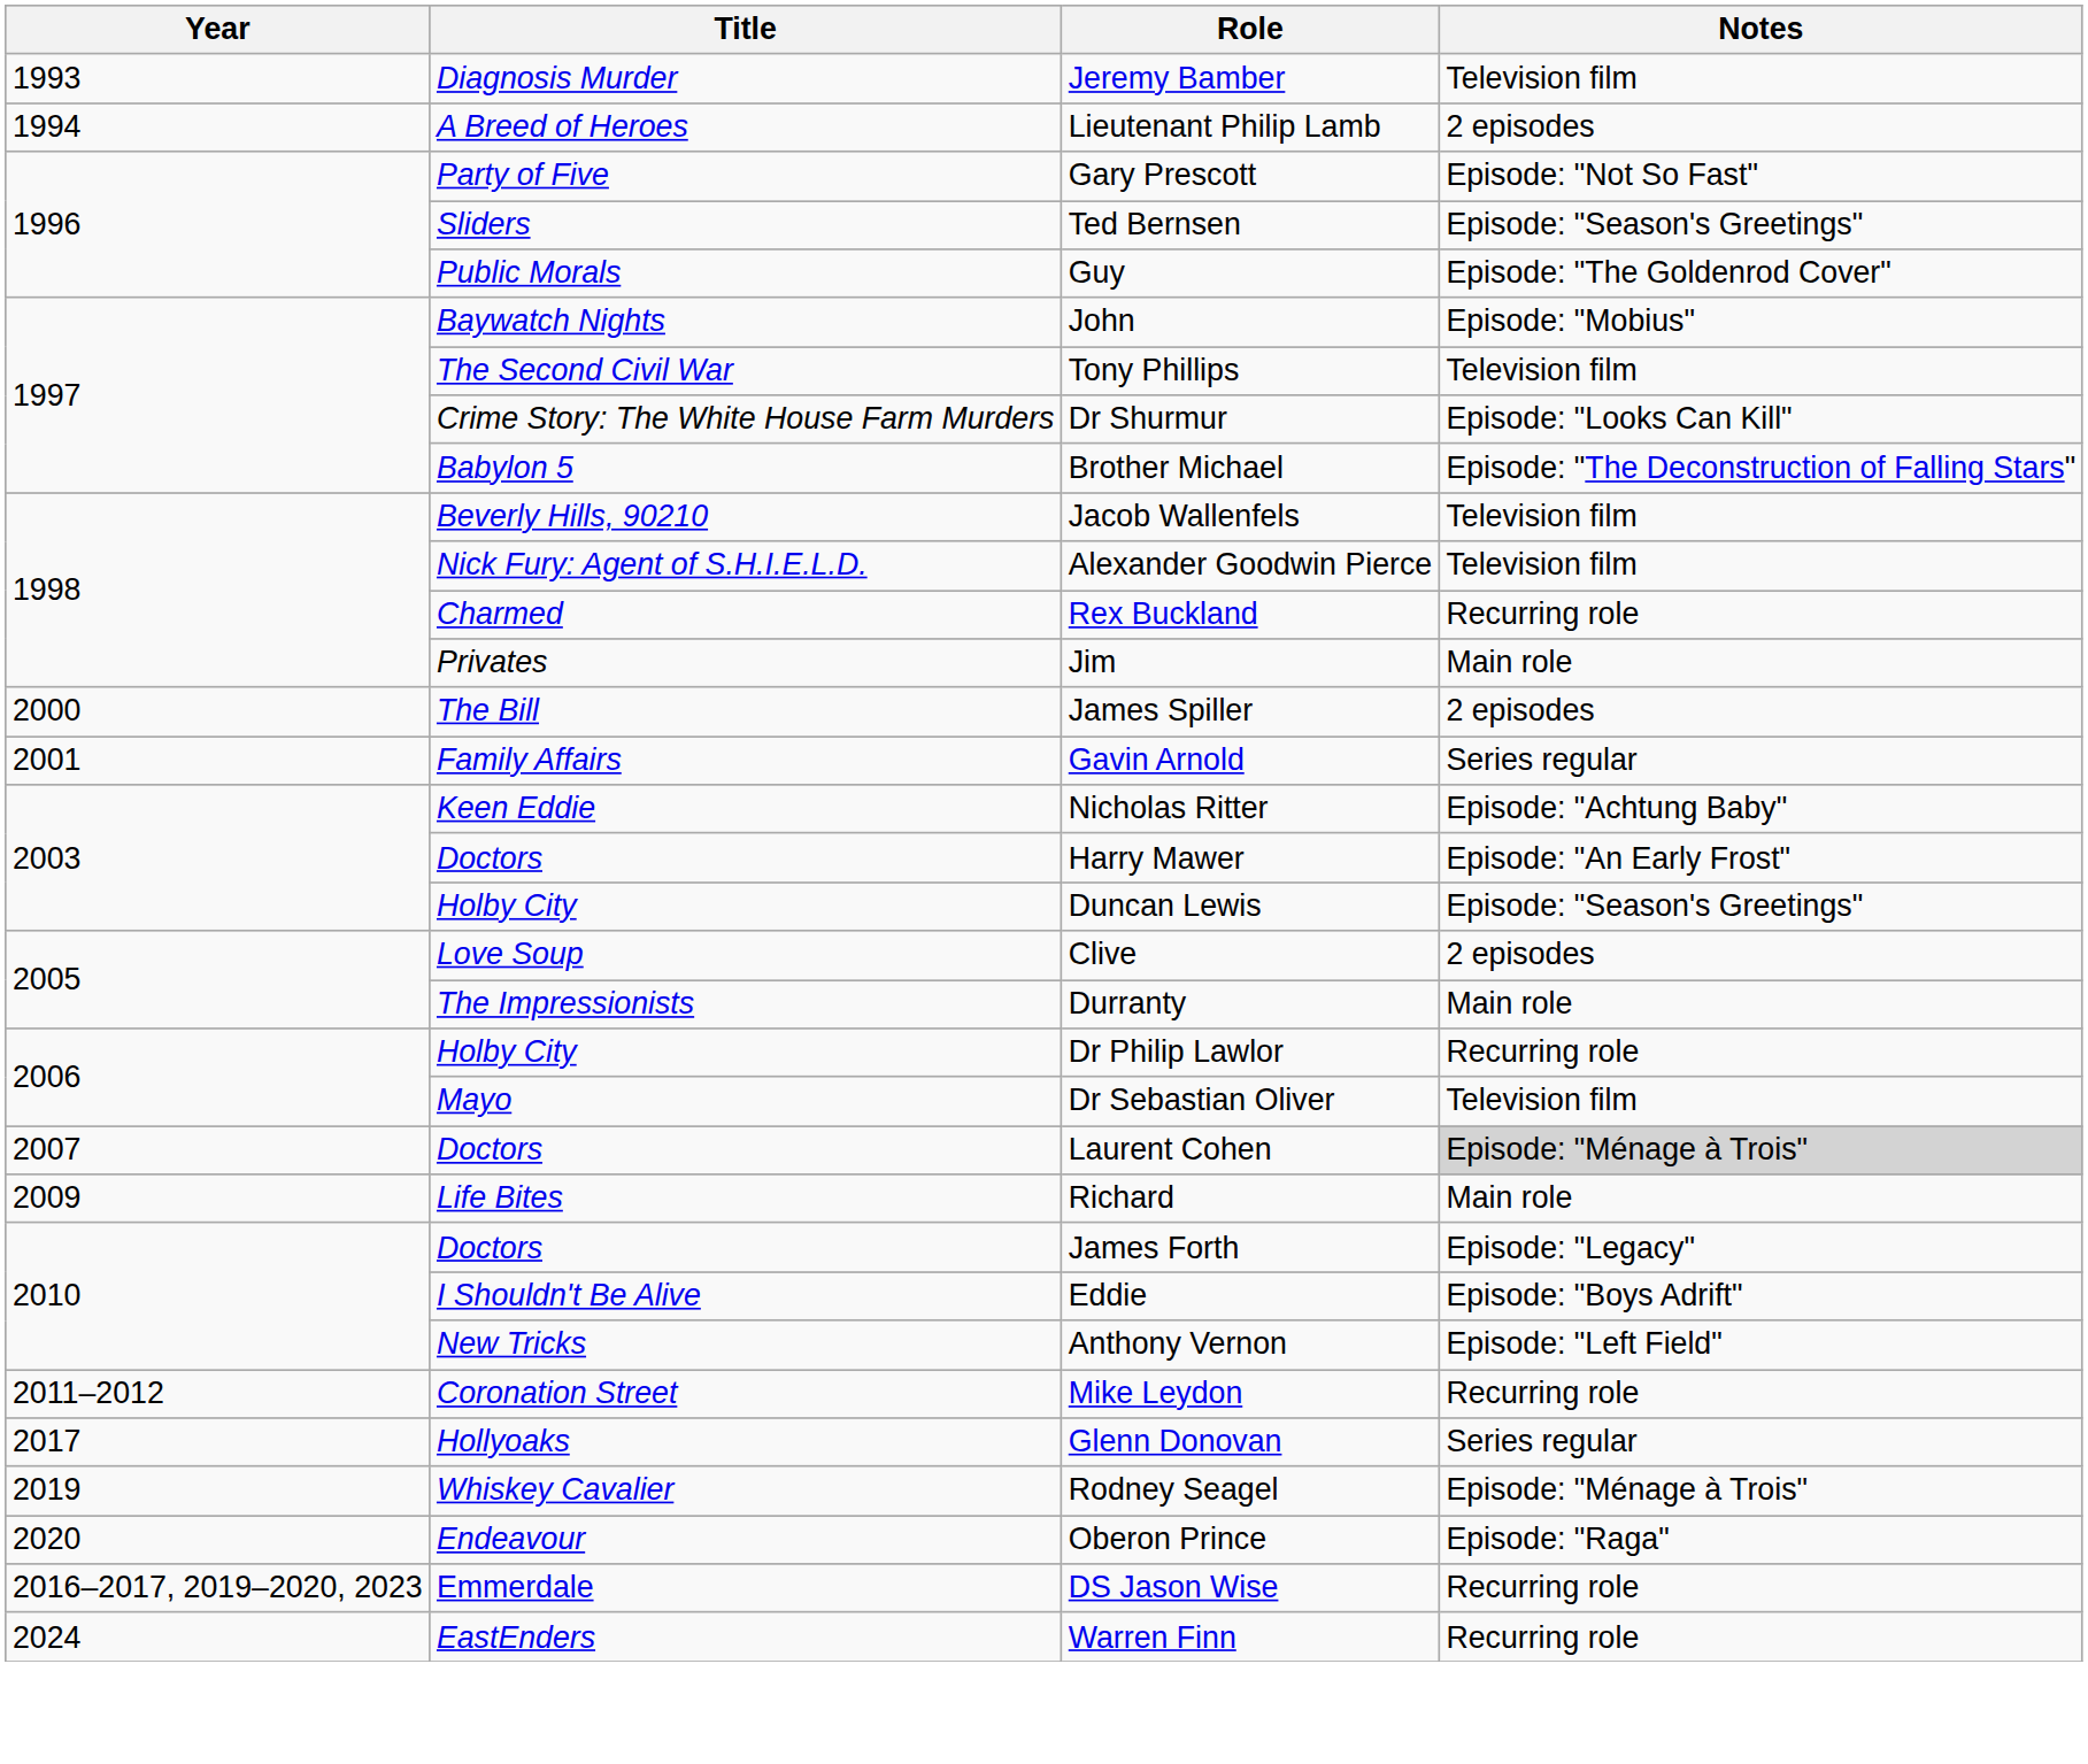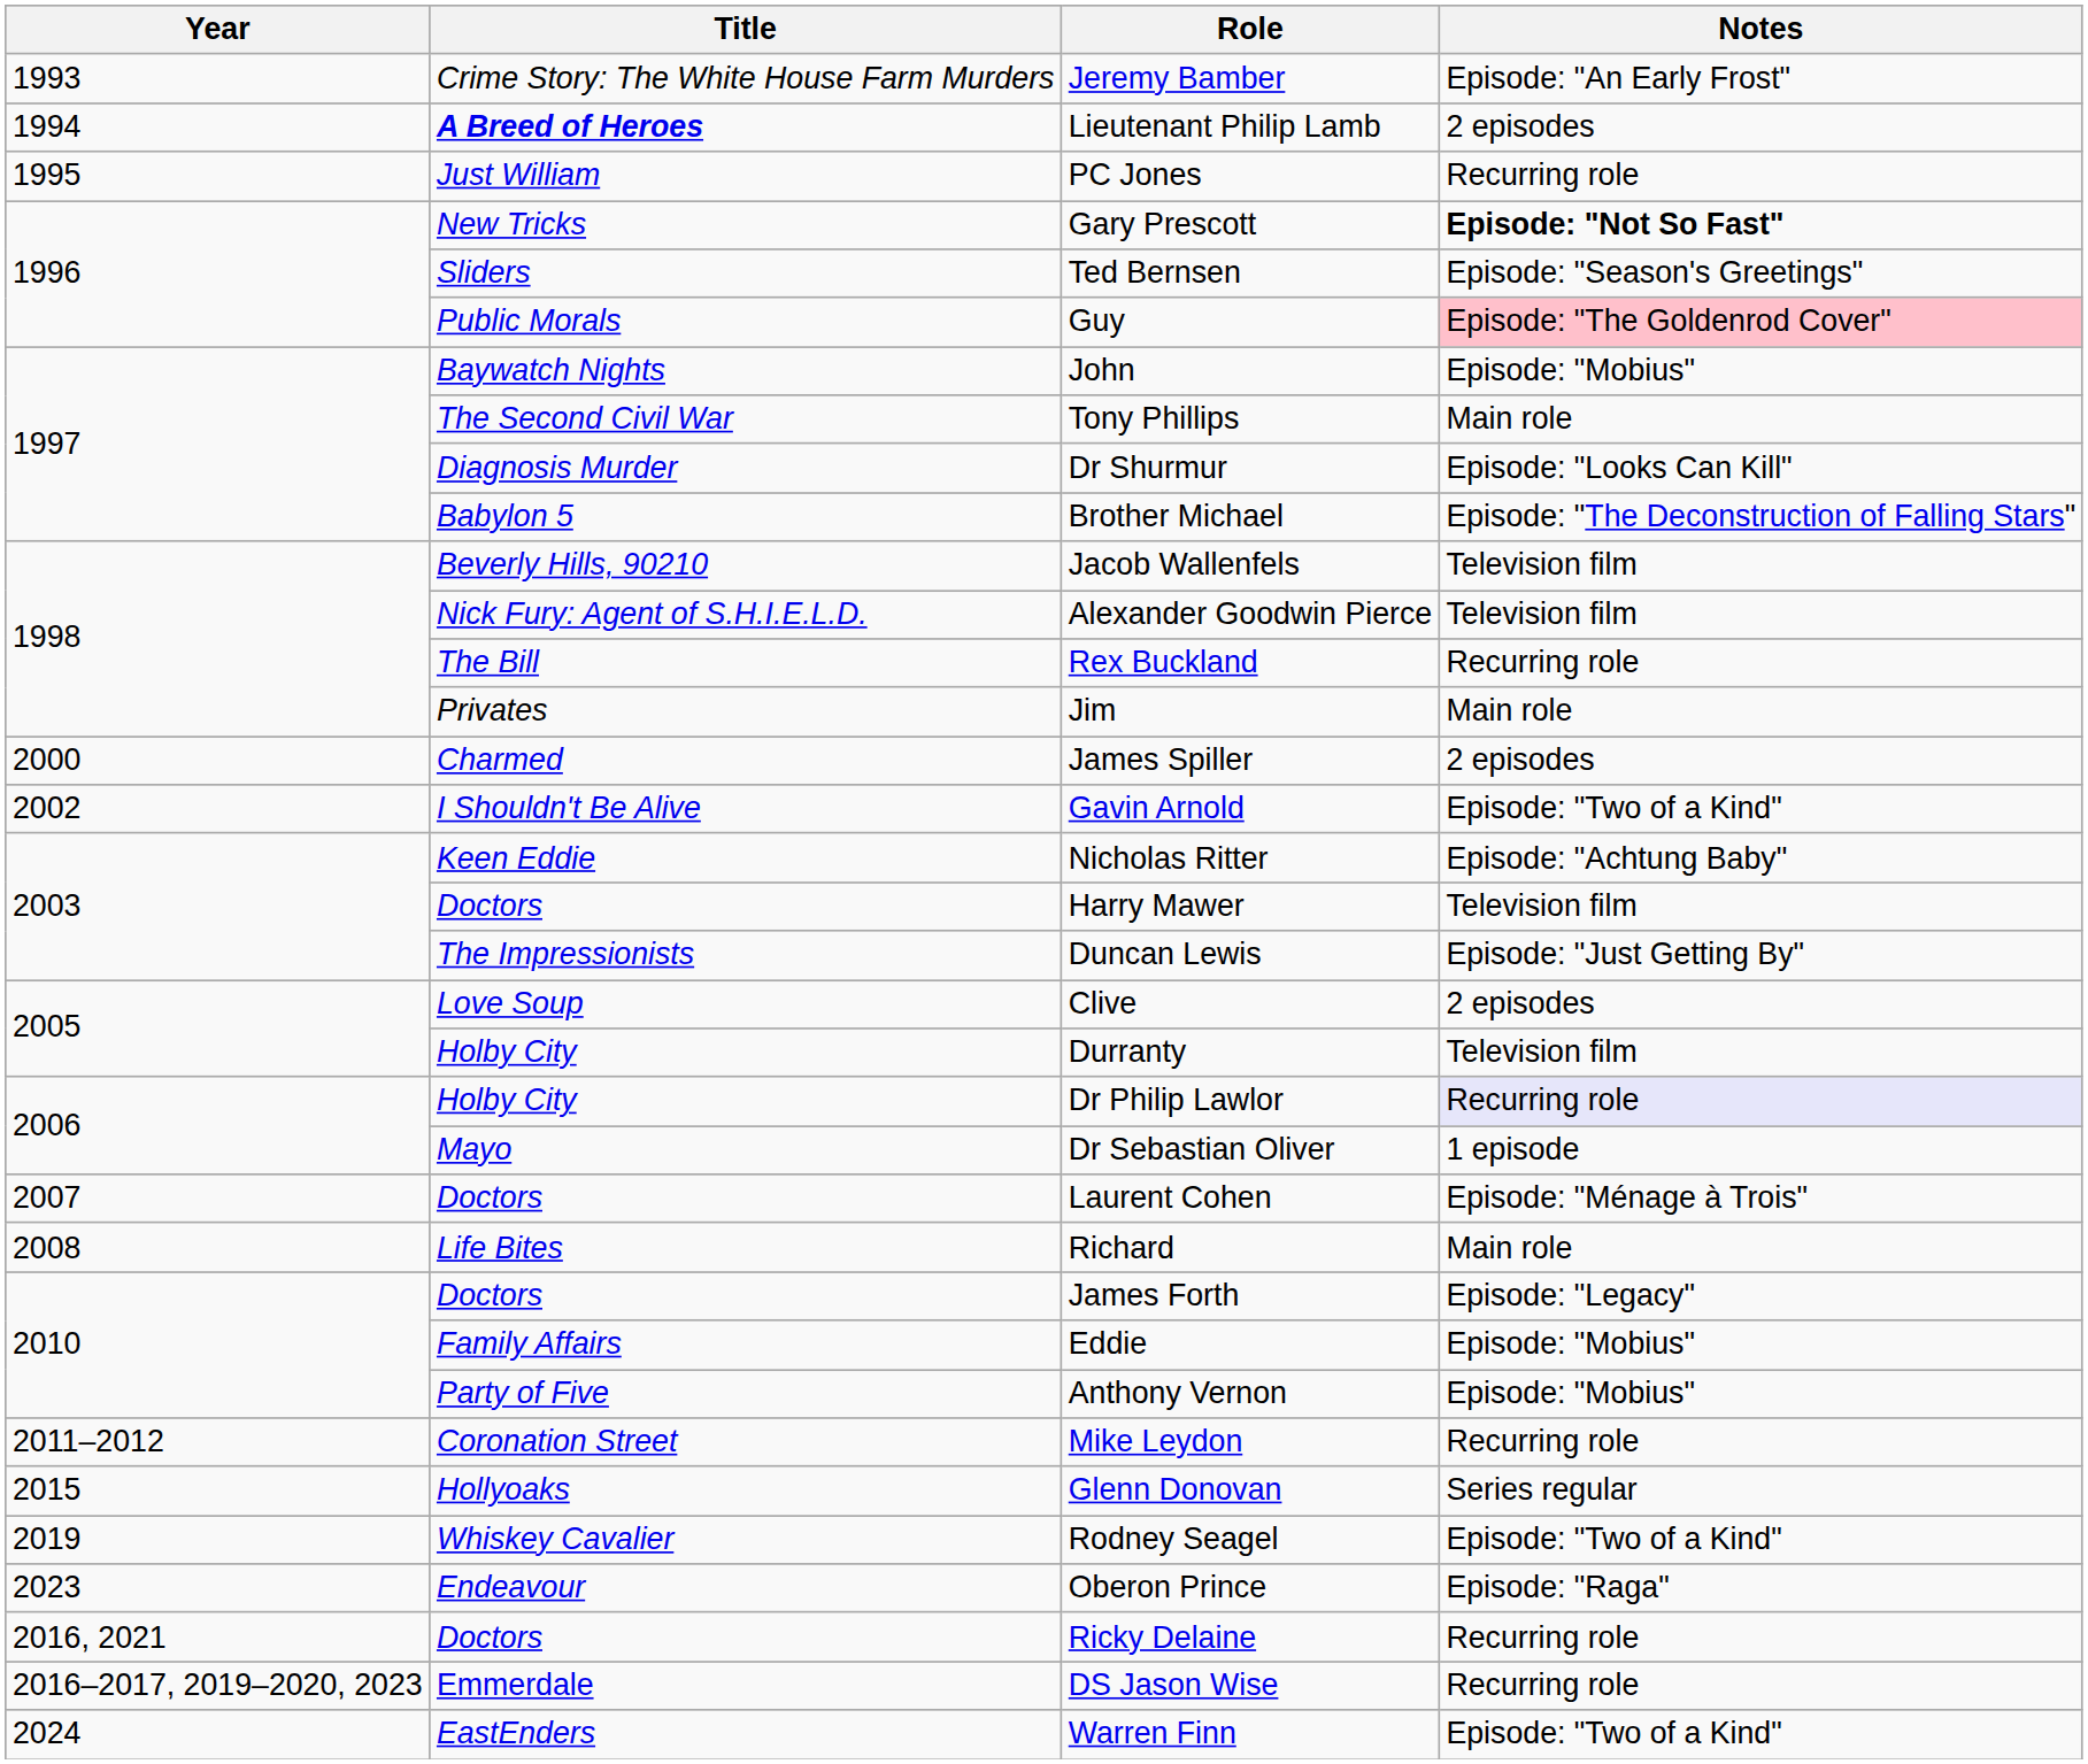Jeremy Bamber | Title: Diagnosis Murder -> Crime Story: The White House Farm Murders
Jeremy Bamber | Notes: Television film -> Episode: "An Early Frost"
Lieutenant Philip Lamb | Title: normal -> bold
+ row: 1995 | Just William | PC Jones | Recurring role
Gary Prescott | Title: Party of Five -> New Tricks
Gary Prescott | Notes: normal -> bold
Guy | Notes: no background -> pink background
Tony Phillips | Notes: Television film -> Main role
Dr Shurmur | Title: Crime Story: The White House Farm Murders -> Diagnosis Murder
Rex Buckland | Title: Charmed -> The Bill
James Spiller | Title: The Bill -> Charmed
Gavin Arnold | Year: 2001 -> 2002
Gavin Arnold | Title: Family Affairs -> I Shouldn't Be Alive
Gavin Arnold | Notes: Series regular -> Episode: "Two of a Kind"
Harry Mawer | Notes: Episode: "An Early Frost" -> Television film
Duncan Lewis | Title: Holby City -> The Impressionists
Duncan Lewis | Notes: Episode: "Season's Greetings" -> Episode: "Just Getting By"
Durranty | Title: The Impressionists -> Holby City
Durranty | Notes: Main role -> Television film
Dr Philip Lawlor | Notes: no background -> lavender background
Dr Sebastian Oliver | Notes: Television film -> 1 episode
Laurent Cohen | Notes: lightgrey background -> no background
Richard | Year: 2009 -> 2008
Eddie | Title: I Shouldn't Be Alive -> Family Affairs
Eddie | Notes: Episode: "Boys Adrift" -> Episode: "Mobius"
Anthony Vernon | Title: New Tricks -> Party of Five
Anthony Vernon | Notes: Episode: "Left Field" -> Episode: "Mobius"
Glenn Donovan | Year: 2017 -> 2015
Rodney Seagel | Notes: Episode: "Ménage à Trois" -> Episode: "Two of a Kind"
Oberon Prince | Year: 2020 -> 2023
+ row: 2016, 2021 | Doctors | Ricky Delaine | Recurring role
Warren Finn | Notes: Recurring role -> Episode: "Two of a Kind"
